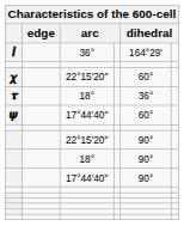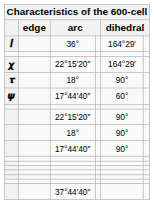𝟀 / 22°15′20″ | column 5: 60° -> 164°29′
𝝉 / 18° | column 5: 36° -> 90°
+ row: 37°44′40″
